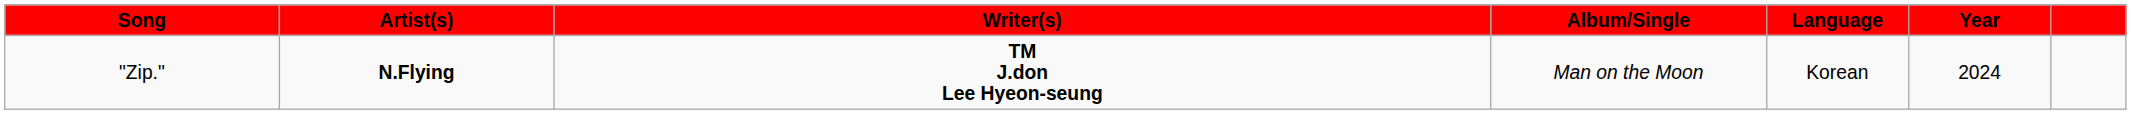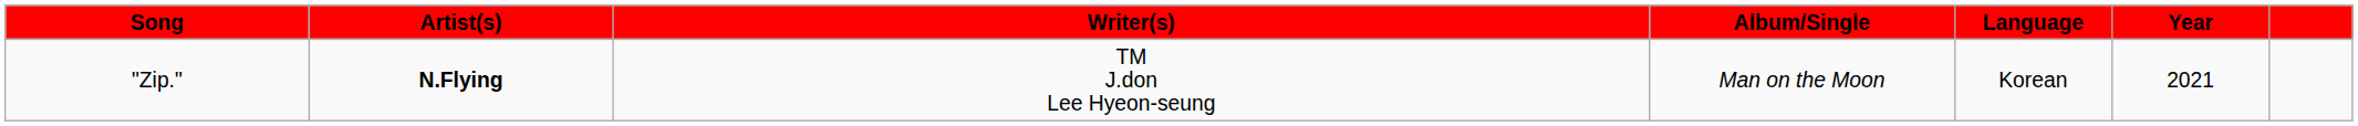"Zip." | Writer(s): bold -> normal
"Zip." | Year: 2024 -> 2021
